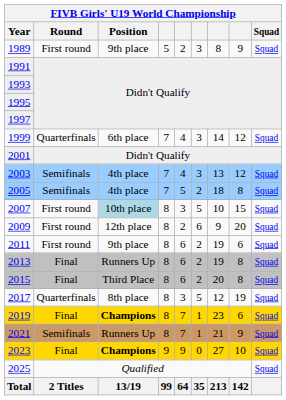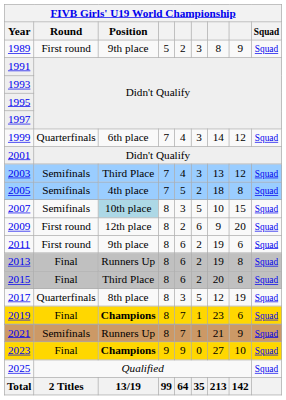2003 | FIVB Girls' U19 World Championship / Position: 4th place -> Third Place
2007 | FIVB Girls' U19 World Championship / Round: First round -> Semifinals
